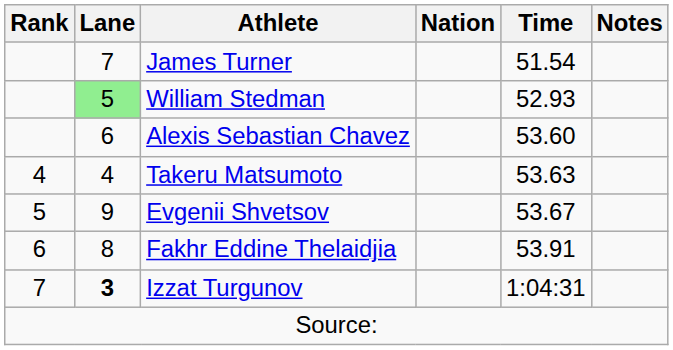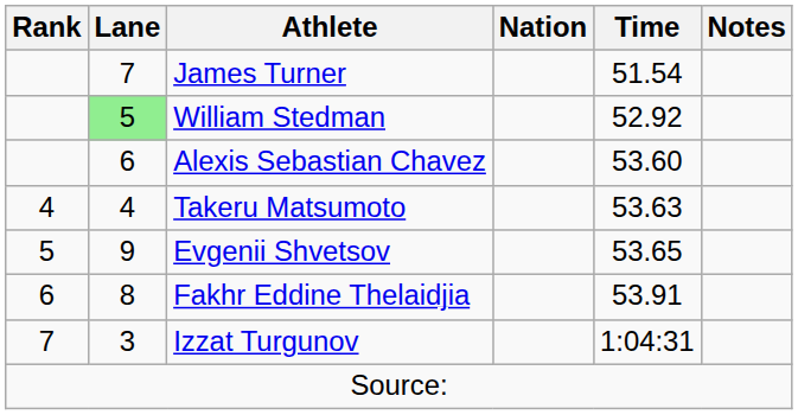William Stedman | Time: 52.93 -> 52.92
Evgenii Shvetsov | Time: 53.67 -> 53.65
Izzat Turgunov | Lane: bold -> normal
